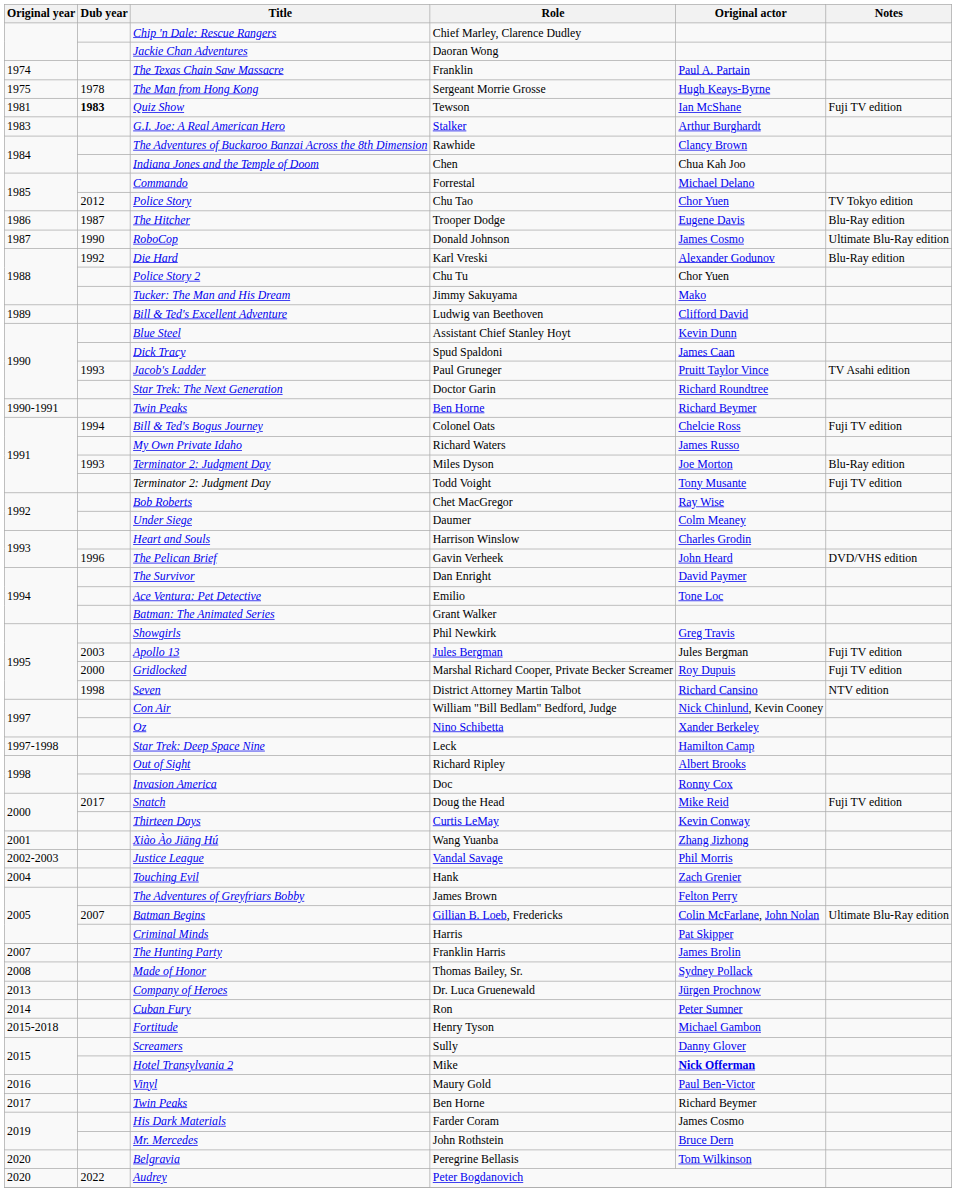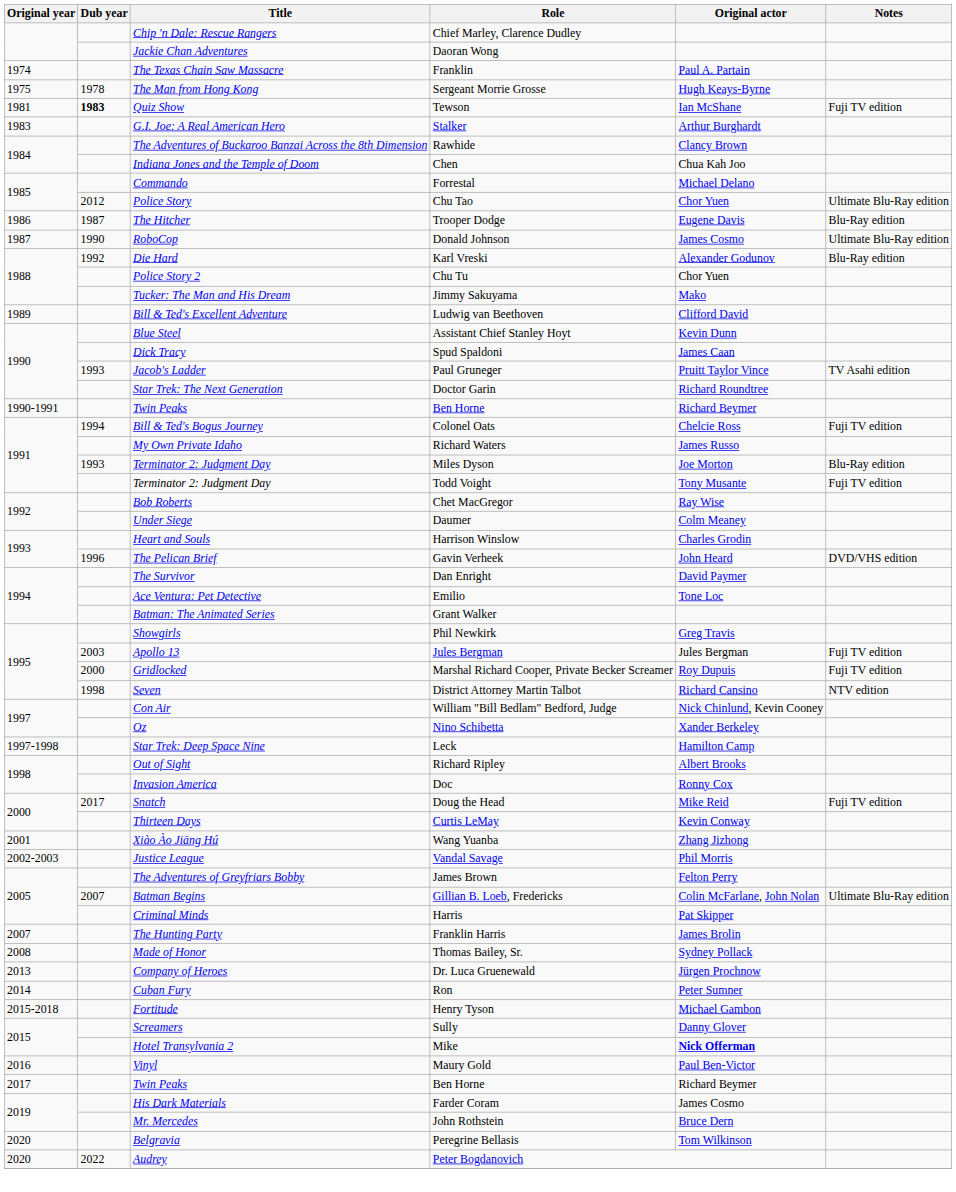Chu Tao | Notes: TV Tokyo edition -> Ultimate Blu-Ray edition
- row: 2004 | Touching Evil | Hank | Zach Grenier
